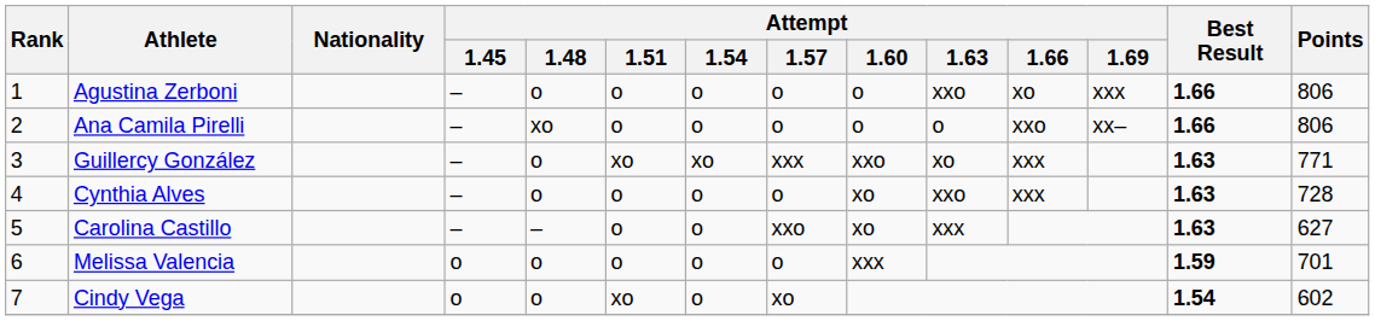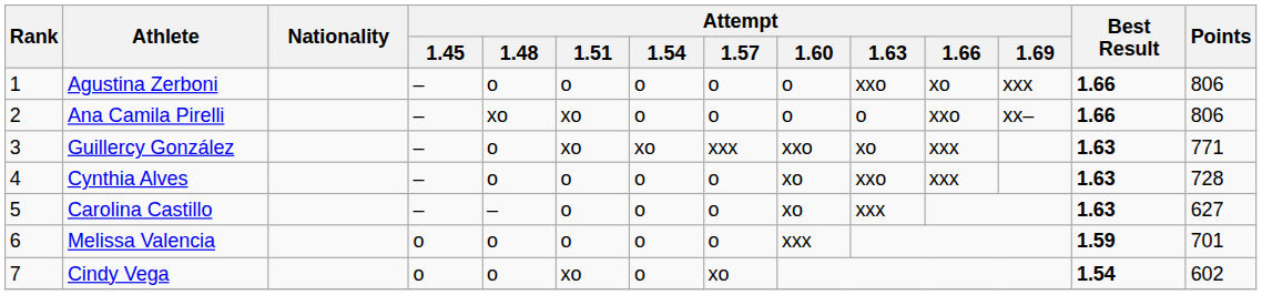Ana Camila Pirelli | Attempt / 1.51: o -> xo
Carolina Castillo | Attempt / 1.57: xxo -> o
